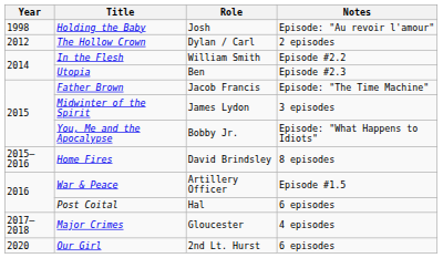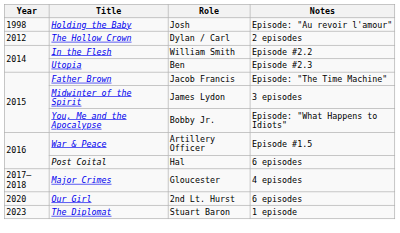- row: 2015–2016 | Home Fires | David Brindsley | 8 episodes
+ row: 2023 | The Diplomat | Stuart Baron | 1 episode
